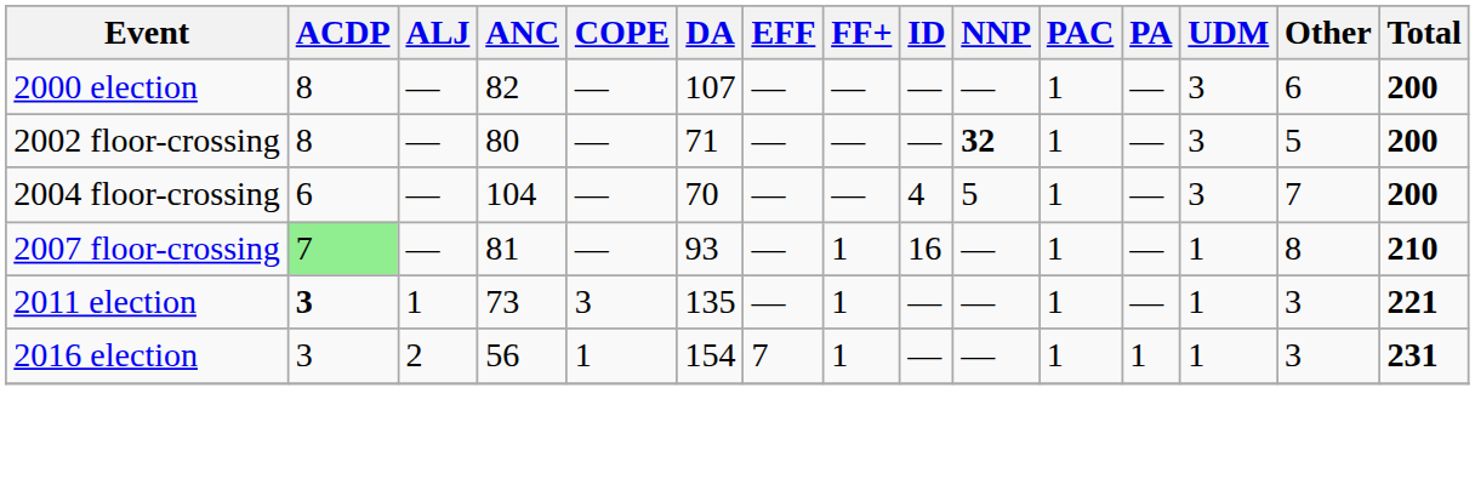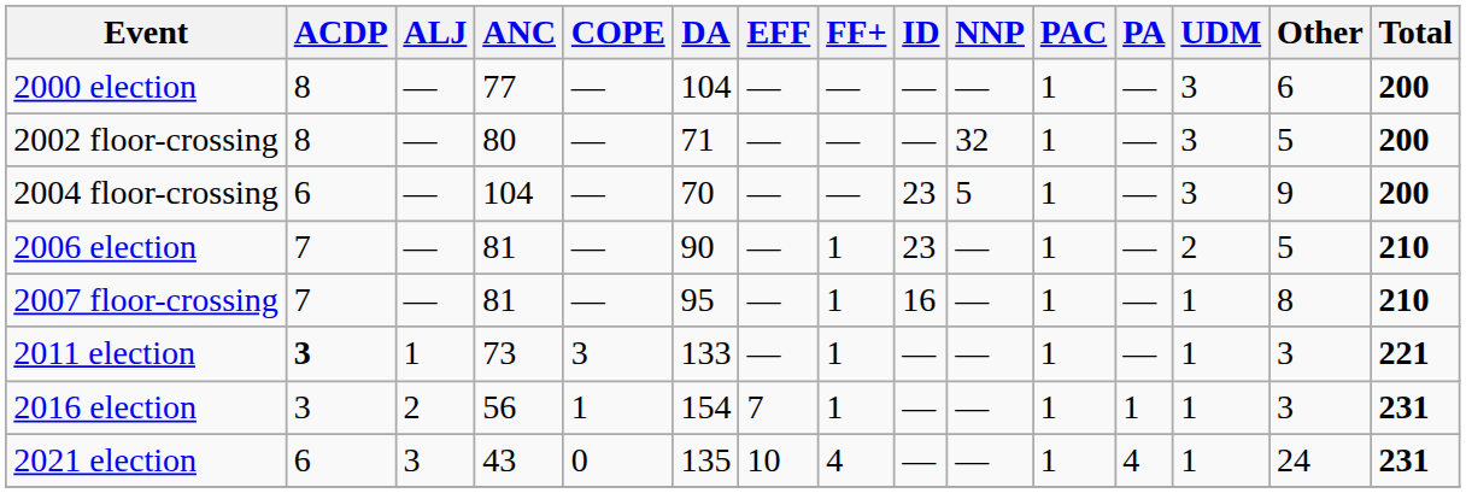2000 election | ANC: 82 -> 77
2000 election | DA: 107 -> 104
2002 floor-crossing | NNP: bold -> normal
2004 floor-crossing | ID: 4 -> 23
2004 floor-crossing | Other: 7 -> 9
+ row: 2006 election | 7 | — | 81 | — | 90 | — | 1 | 23 | — | 1 | — | 2 | 5 | 210
2007 floor-crossing | ACDP: lightgreen background -> no background
2007 floor-crossing | DA: 93 -> 95
2011 election | DA: 135 -> 133
+ row: 2021 election | 6 | 3 | 43 | 0 | 135 | 10 | 4 | — | — | 1 | 4 | 1 | 24 | 231
